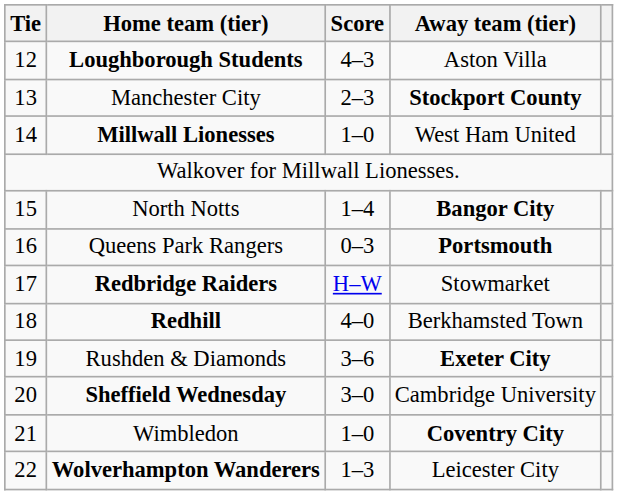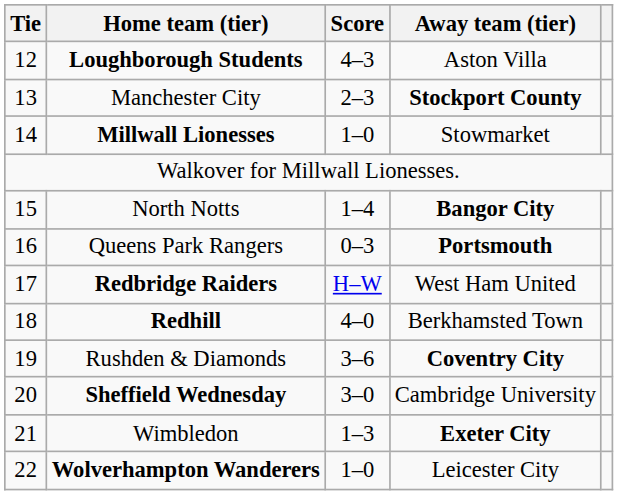Millwall Lionesses | Away team (tier): West Ham United -> Stowmarket
Redbridge Raiders | Away team (tier): Stowmarket -> West Ham United
Rushden & Diamonds | Away team (tier): Exeter City -> Coventry City
Wimbledon | Score: 1–0 -> 1–3
Wimbledon | Away team (tier): Coventry City -> Exeter City
Wolverhampton Wanderers | Score: 1–3 -> 1–0
